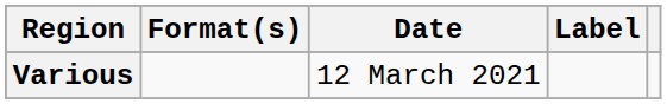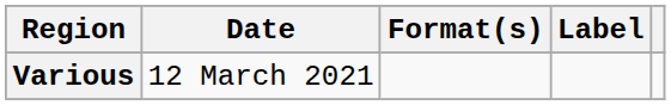columns swapped: Date <-> Format(s)
